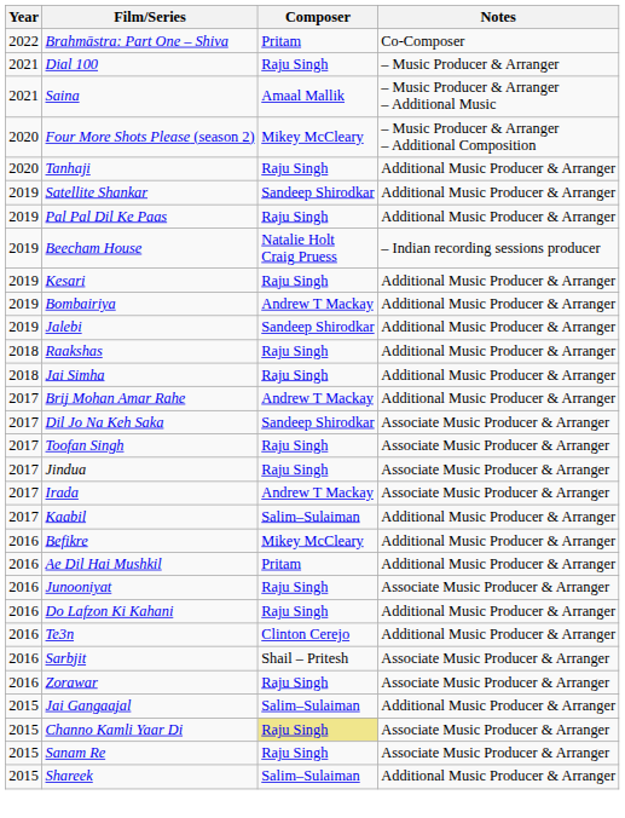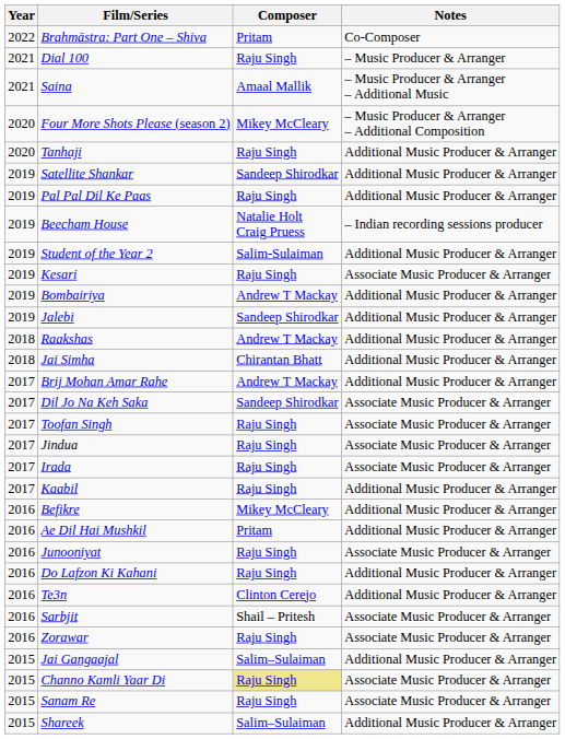+ row: 2019 | Student of the Year 2 | Salim-Sulaiman | Additional Music Producer & Arranger
Kesari | Notes: Additional Music Producer & Arranger -> Associate Music Producer & Arranger
Raakshas | Composer: Raju Singh -> Andrew T Mackay
Jai Simha | Composer: Raju Singh -> Chirantan Bhatt
Irada | Composer: Andrew T Mackay -> Raju Singh
Kaabil | Composer: Salim–Sulaiman -> Raju Singh
